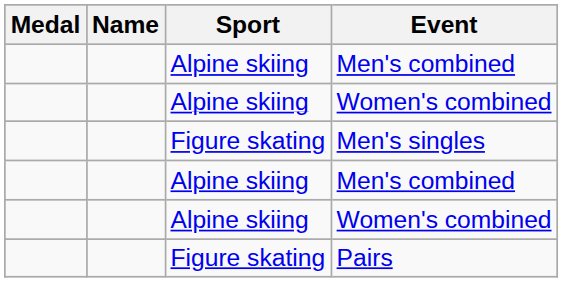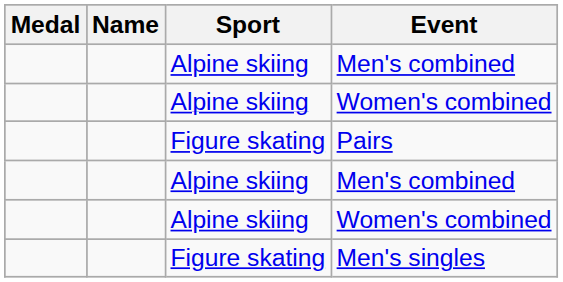rows swapped: Pairs <-> Men's singles
